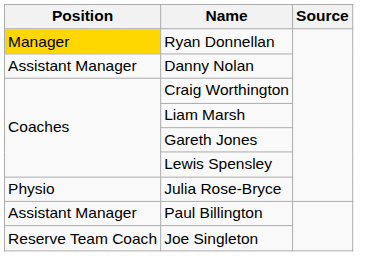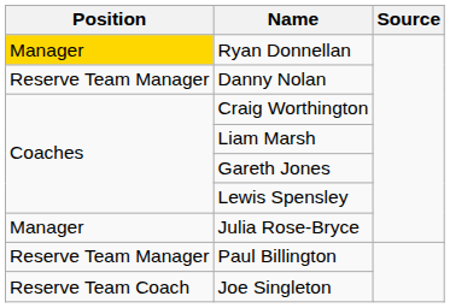Danny Nolan | Position: Assistant Manager -> Reserve Team Manager
Julia Rose-Bryce | Position: Physio -> Manager
Paul Billington | Position: Assistant Manager -> Reserve Team Manager
